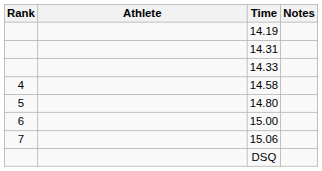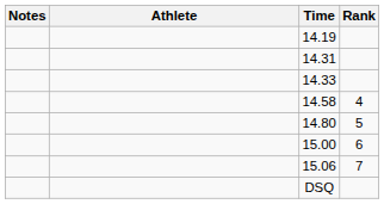columns swapped: Rank <-> Notes
